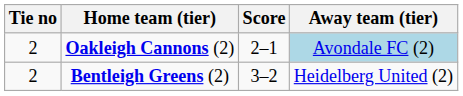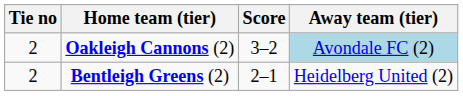Oakleigh Cannons (2) | Score: 2–1 -> 3–2
Bentleigh Greens (2) | Score: 3–2 -> 2–1
